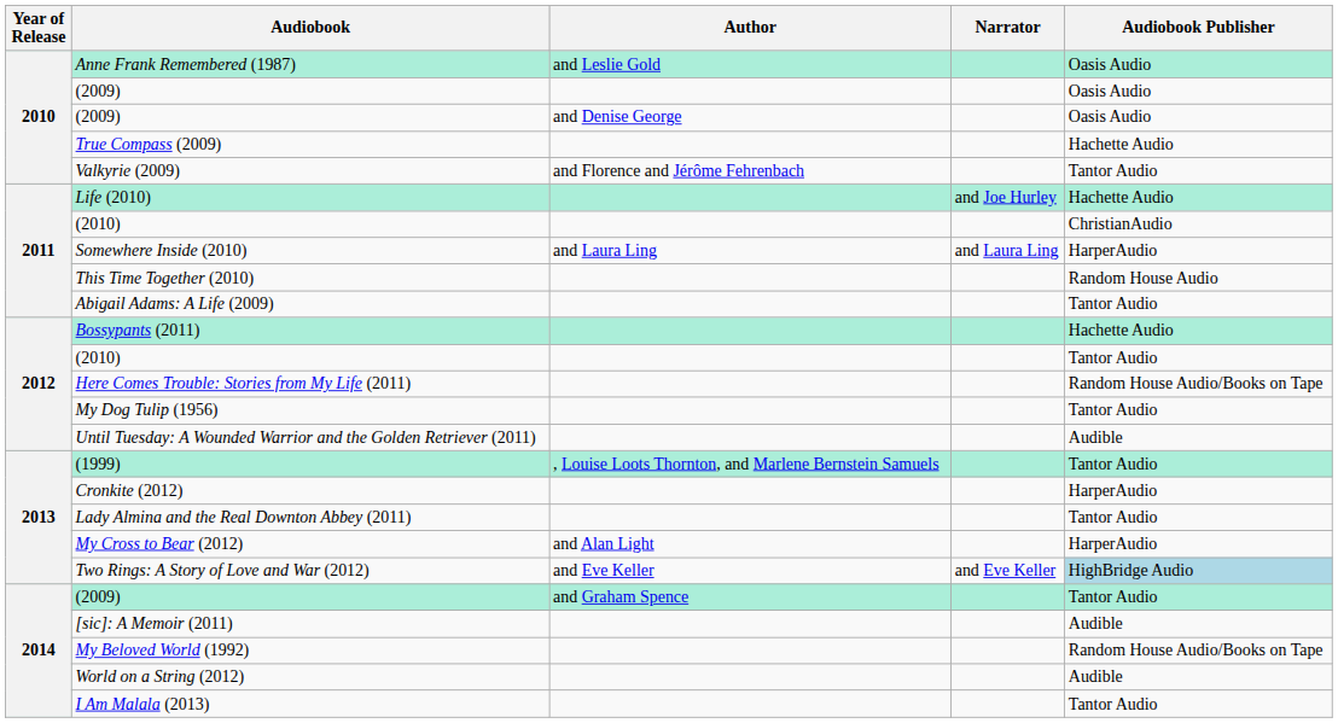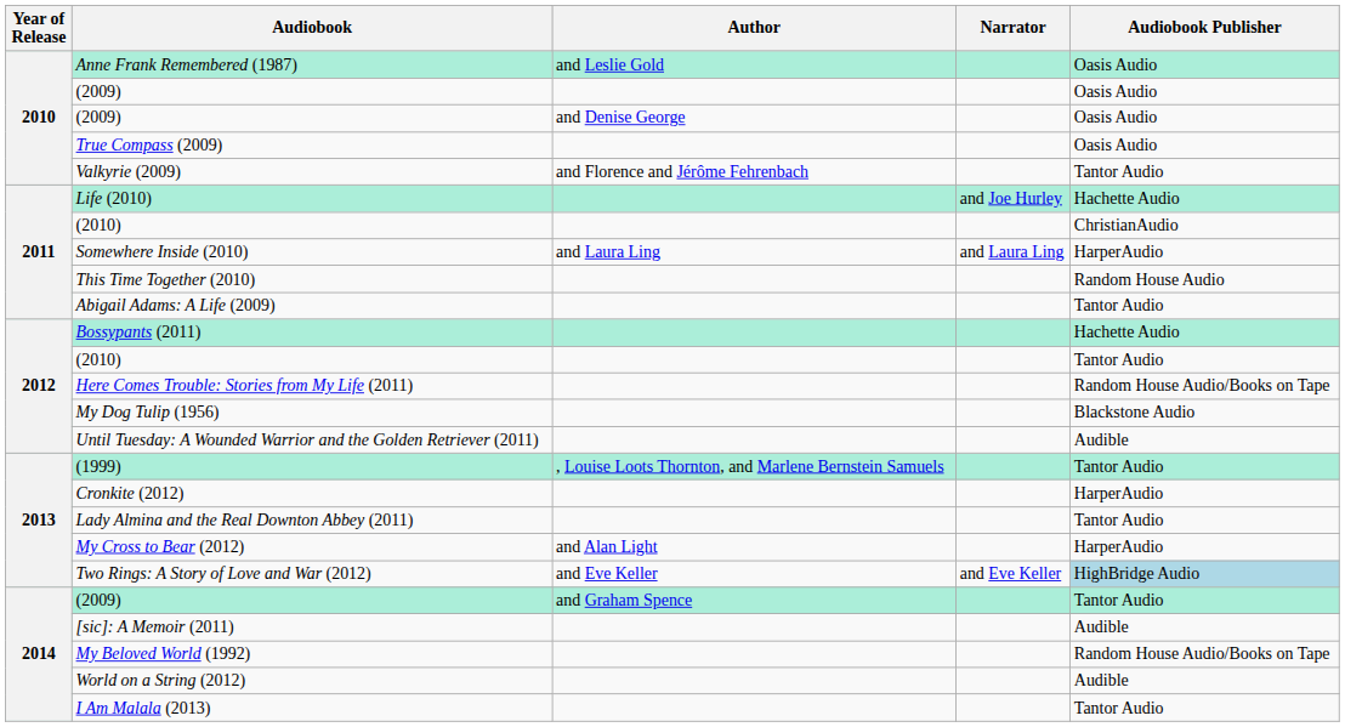True Compass (2009) | Audiobook Publisher: Hachette Audio -> Oasis Audio
My Dog Tulip (1956) | Audiobook Publisher: Tantor Audio -> Blackstone Audio
